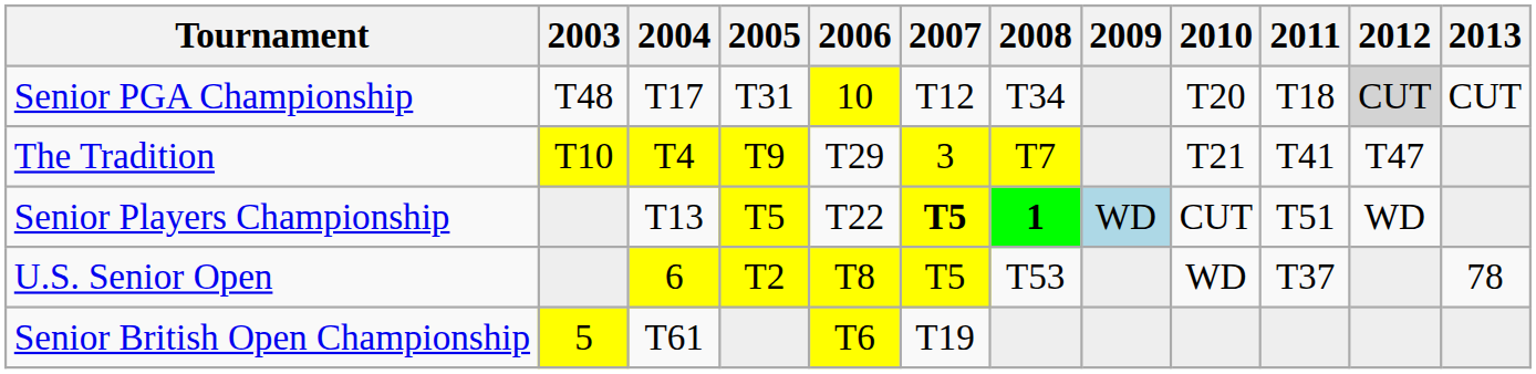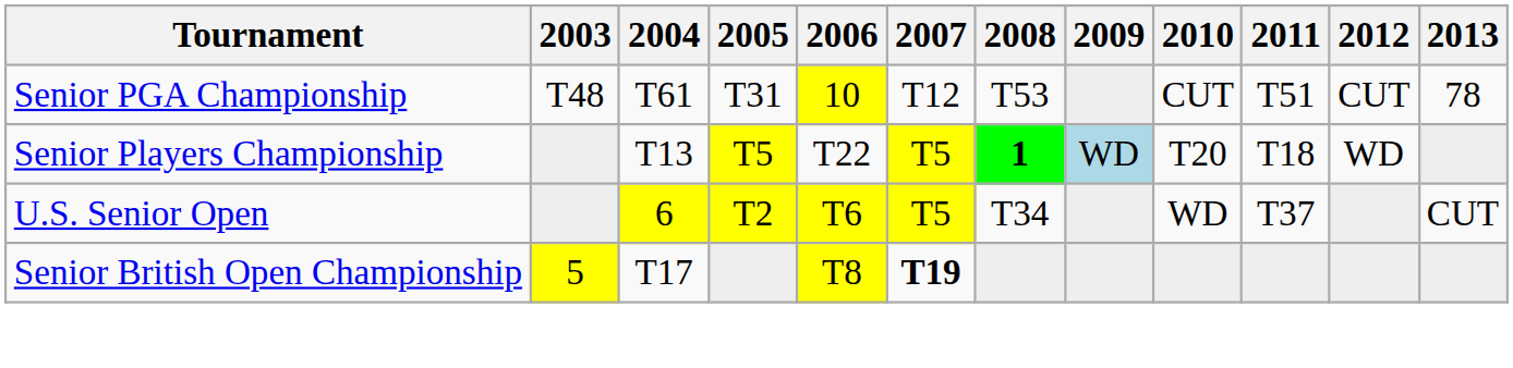Senior PGA Championship | 2004: T17 -> T61
Senior PGA Championship | 2008: T34 -> T53
Senior PGA Championship | 2010: T20 -> CUT
Senior PGA Championship | 2011: T18 -> T51
Senior PGA Championship | 2012: lightgrey background -> no background
Senior PGA Championship | 2013: CUT -> 78
- row: The Tradition | T10 | T4 | T9 | T29 | 3 | T7 | T21 | T41 | T47
Senior Players Championship | 2007: bold -> normal
Senior Players Championship | 2010: CUT -> T20
Senior Players Championship | 2011: T51 -> T18
U.S. Senior Open | 2006: T8 -> T6
U.S. Senior Open | 2008: T53 -> T34
U.S. Senior Open | 2013: 78 -> CUT
Senior British Open Championship | 2004: T61 -> T17
Senior British Open Championship | 2006: T6 -> T8
Senior British Open Championship | 2007: normal -> bold
